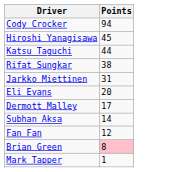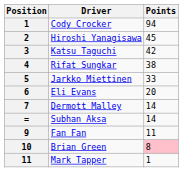+ column: Position | 1 | 2 | 3 | 4 | 5 | 6 | 7 | = | 9 | 10 | 11
Katsu Taguchi | Points: 44 -> 42
Jarkko Miettinen | Points: 31 -> 33
Dermott Malley | Points: 17 -> 14
Fan Fan | Points: 12 -> 11
